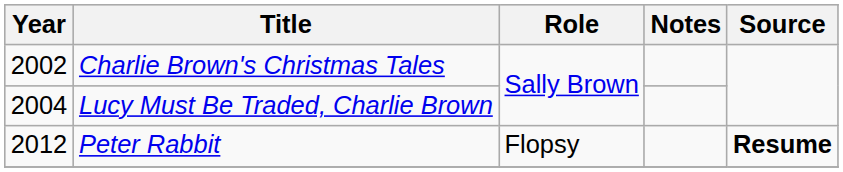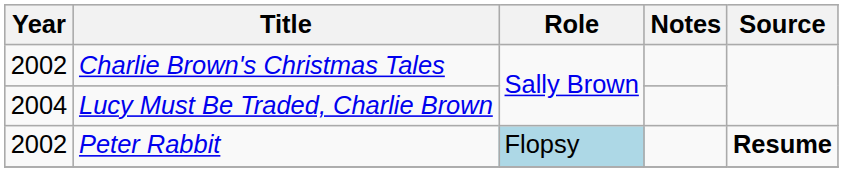Peter Rabbit | Year: 2012 -> 2002
Peter Rabbit | Role: no background -> lightblue background
